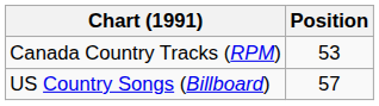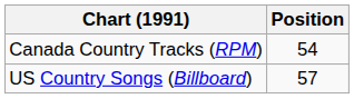Canada Country Tracks (RPM) | Position: 53 -> 54
